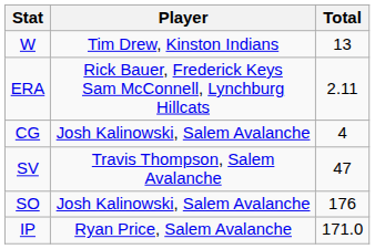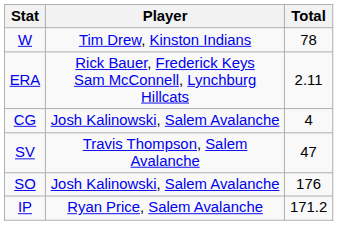W | Total: 13 -> 78
IP | Total: 171.0 -> 171.2
